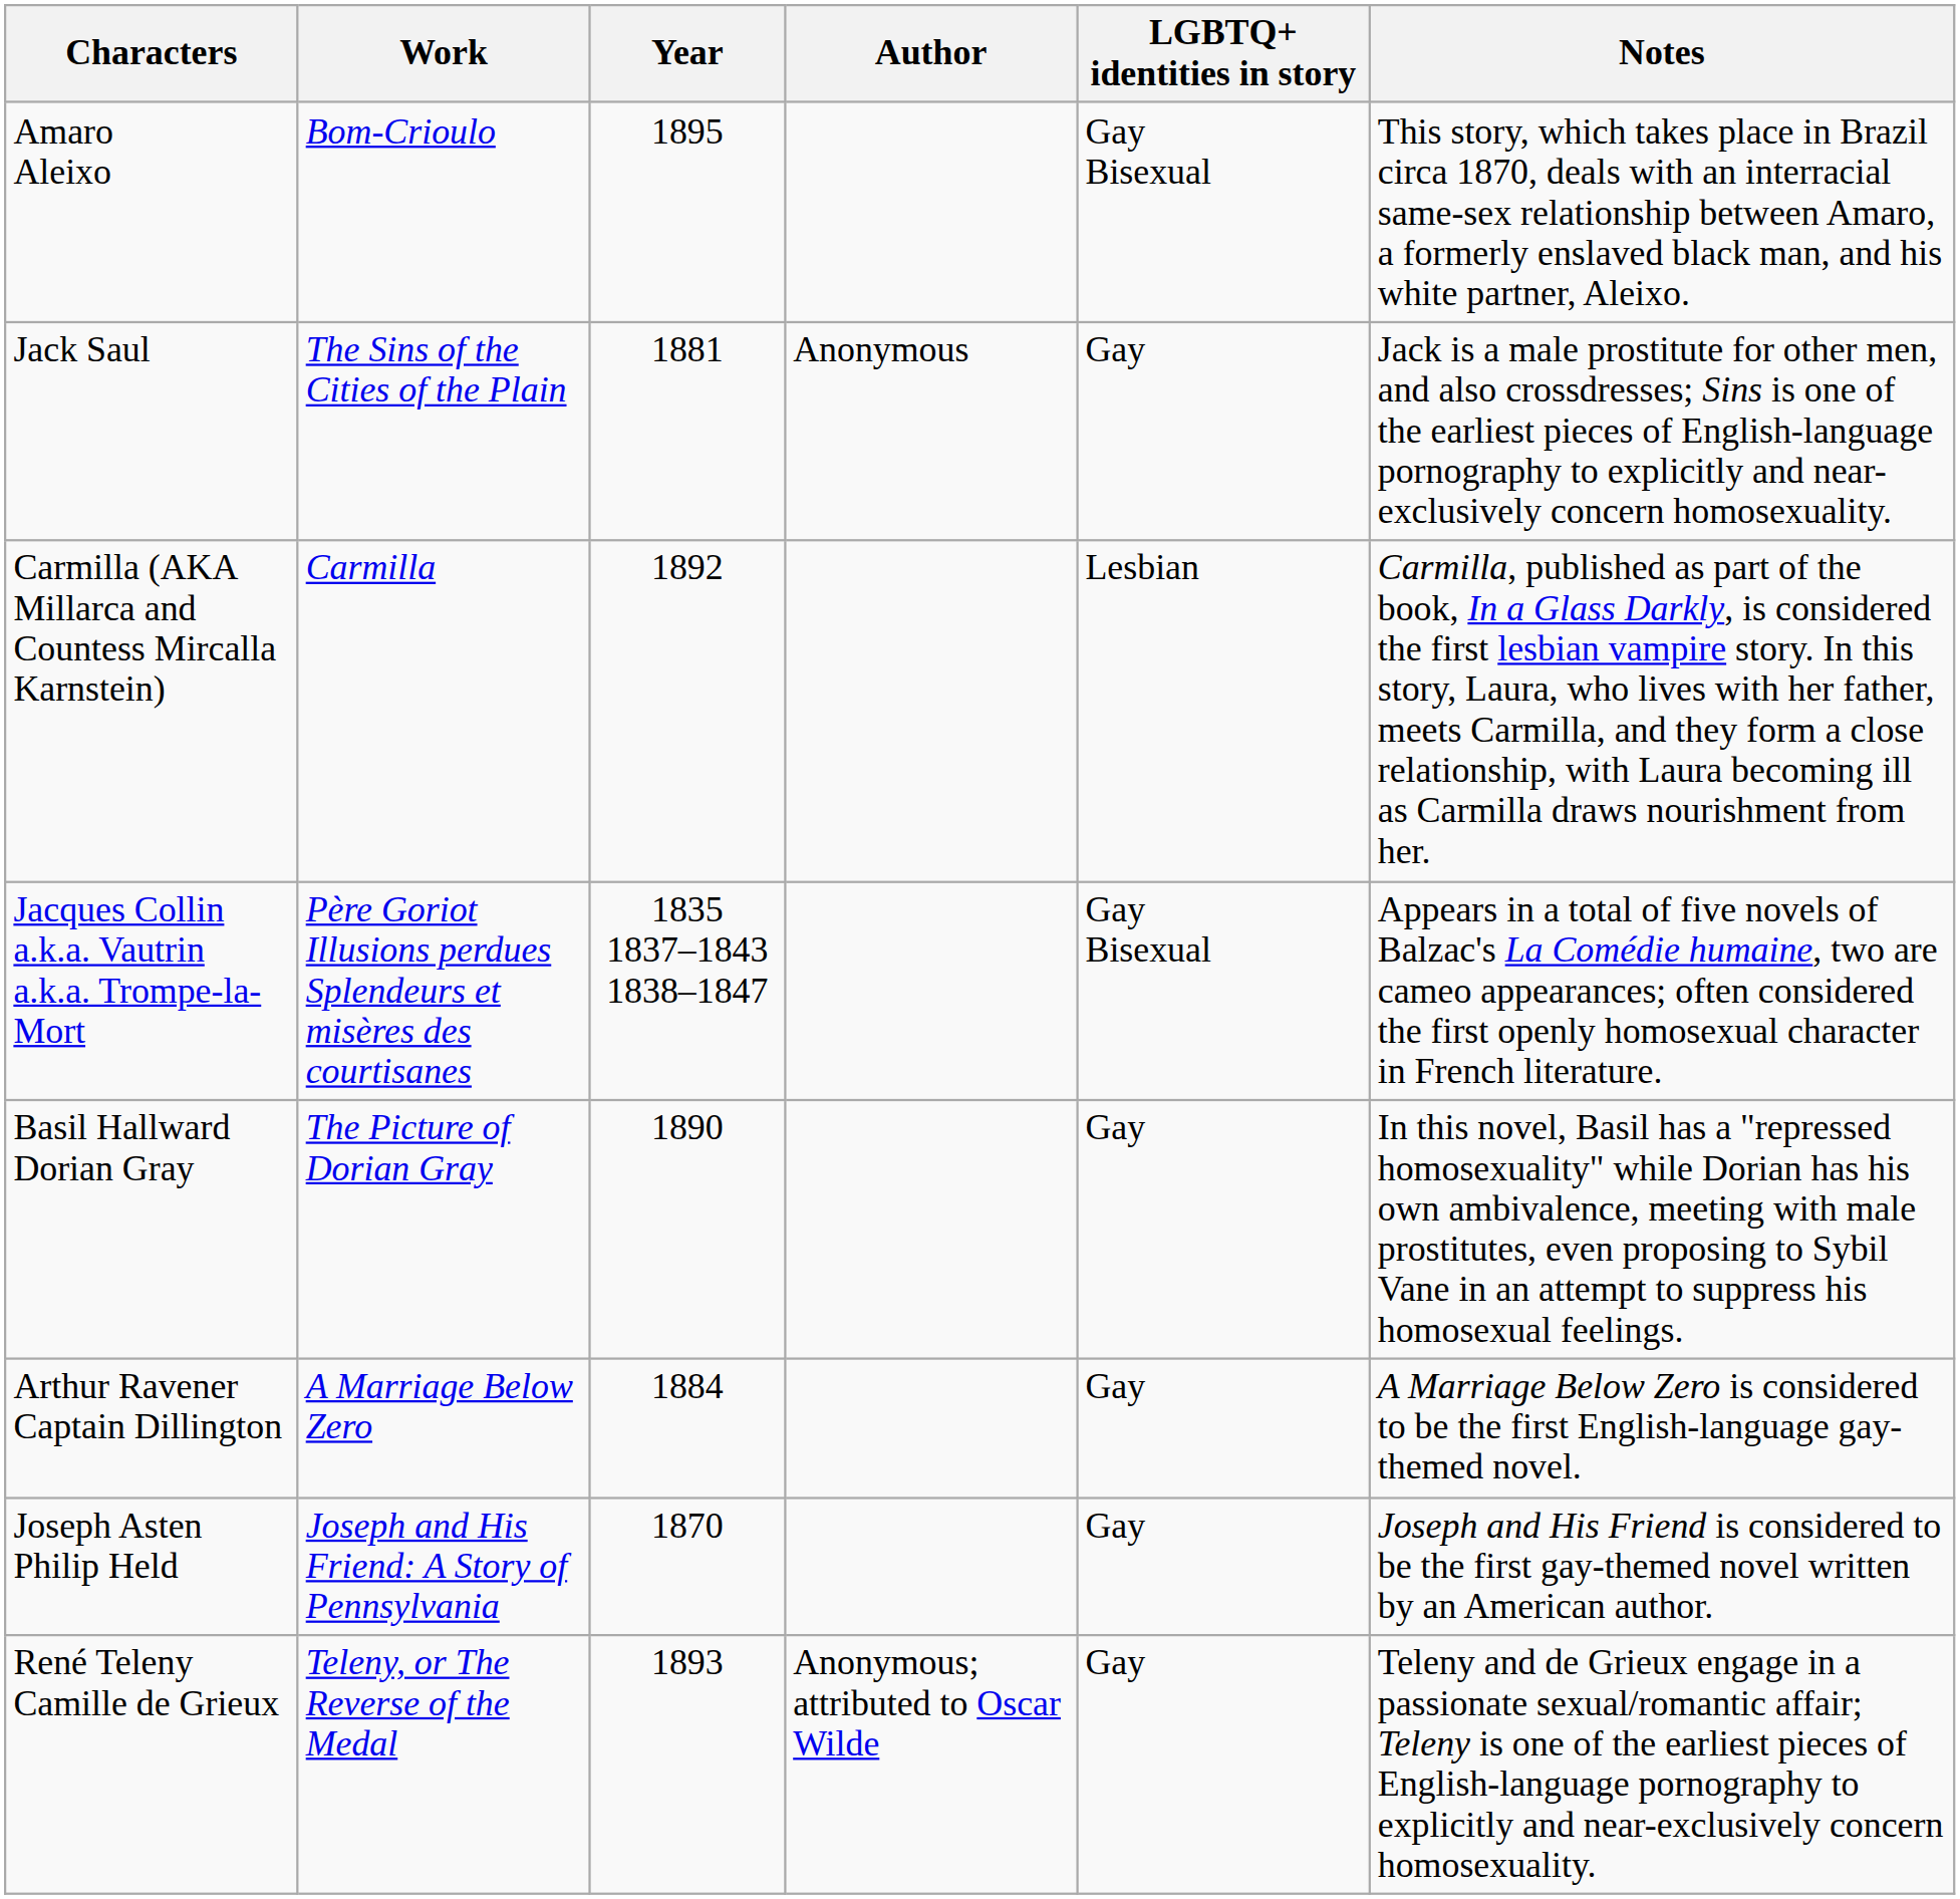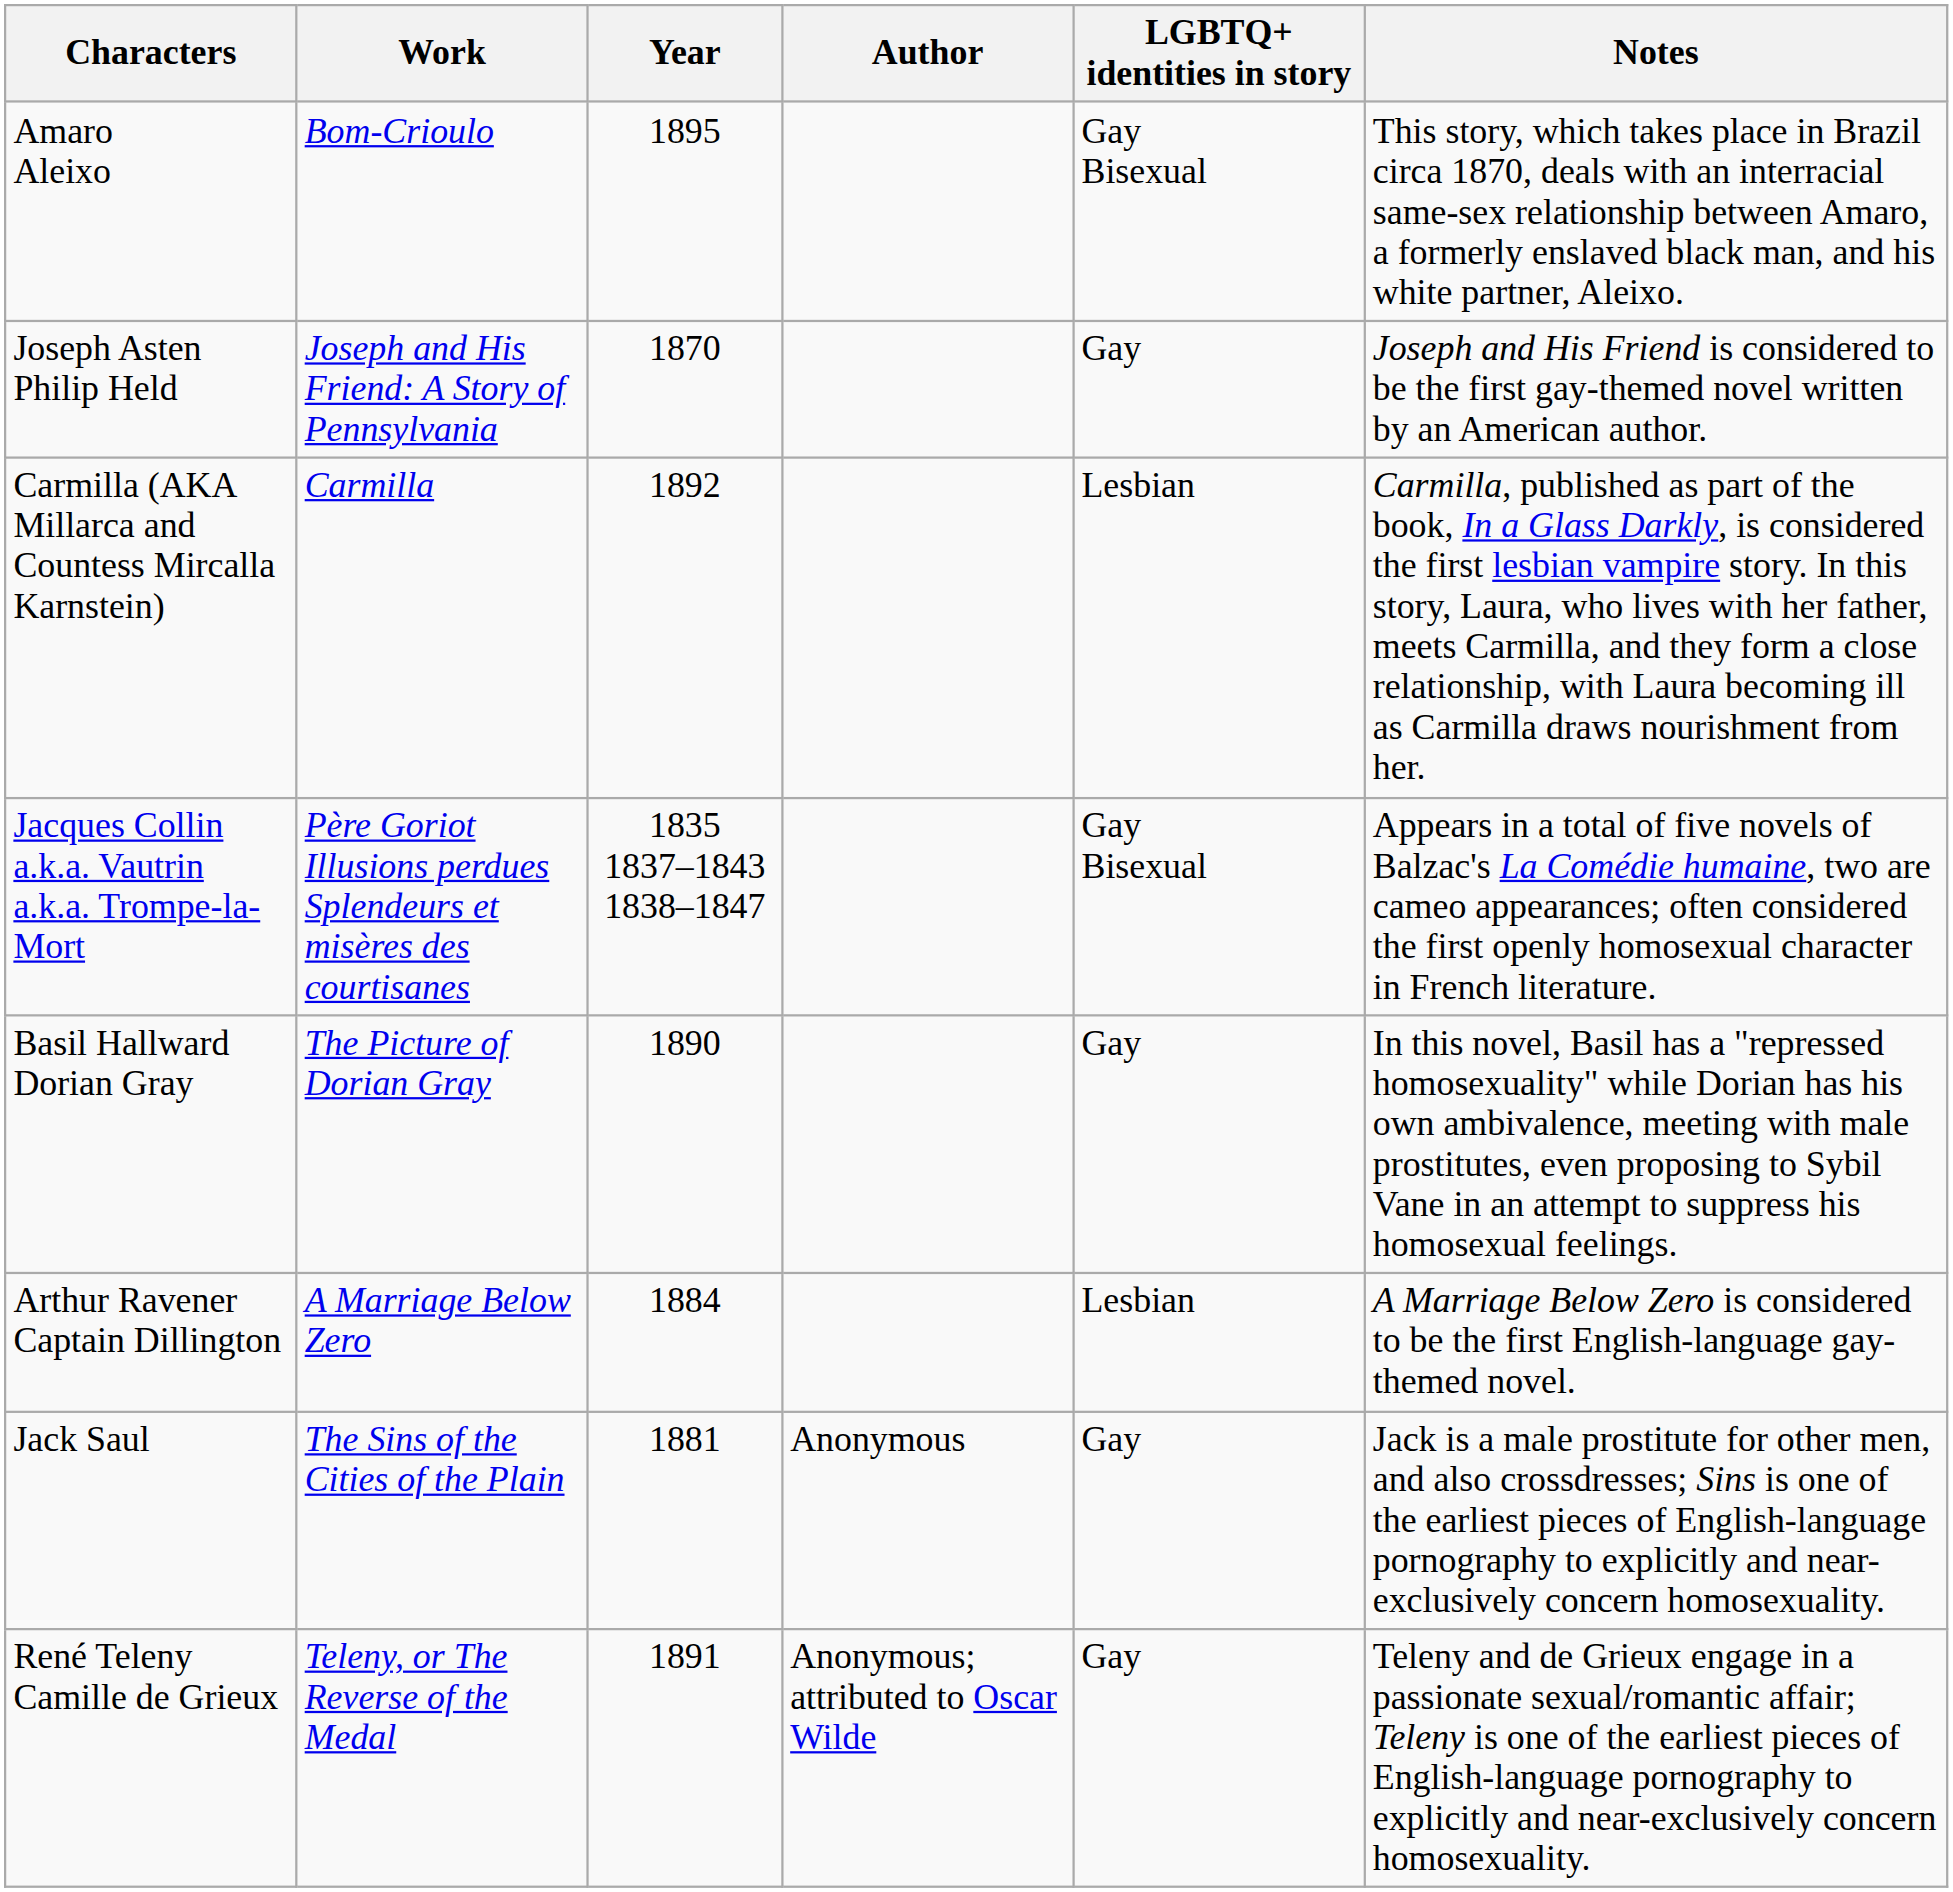rows swapped: Joseph Asten Philip Held <-> Jack Saul
Arthur Ravener Captain Dillington | LGBTQ+ identities in story: Gay -> Lesbian
René Teleny Camille de Grieux | Year: 1893 -> 1891
